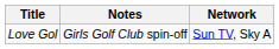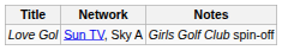columns swapped: Network <-> Notes
